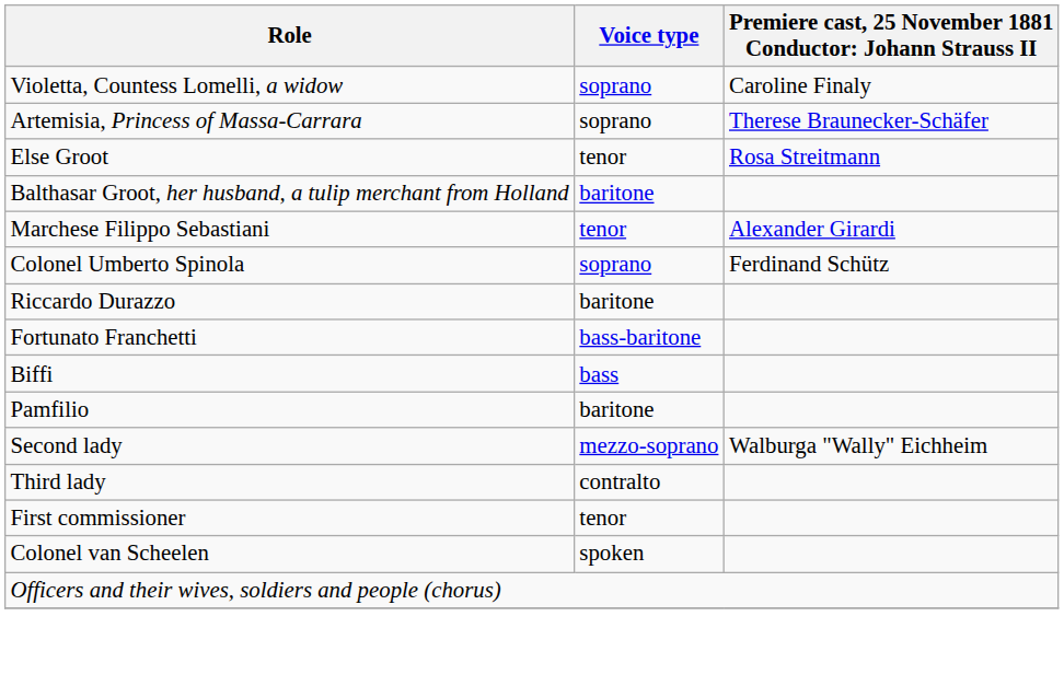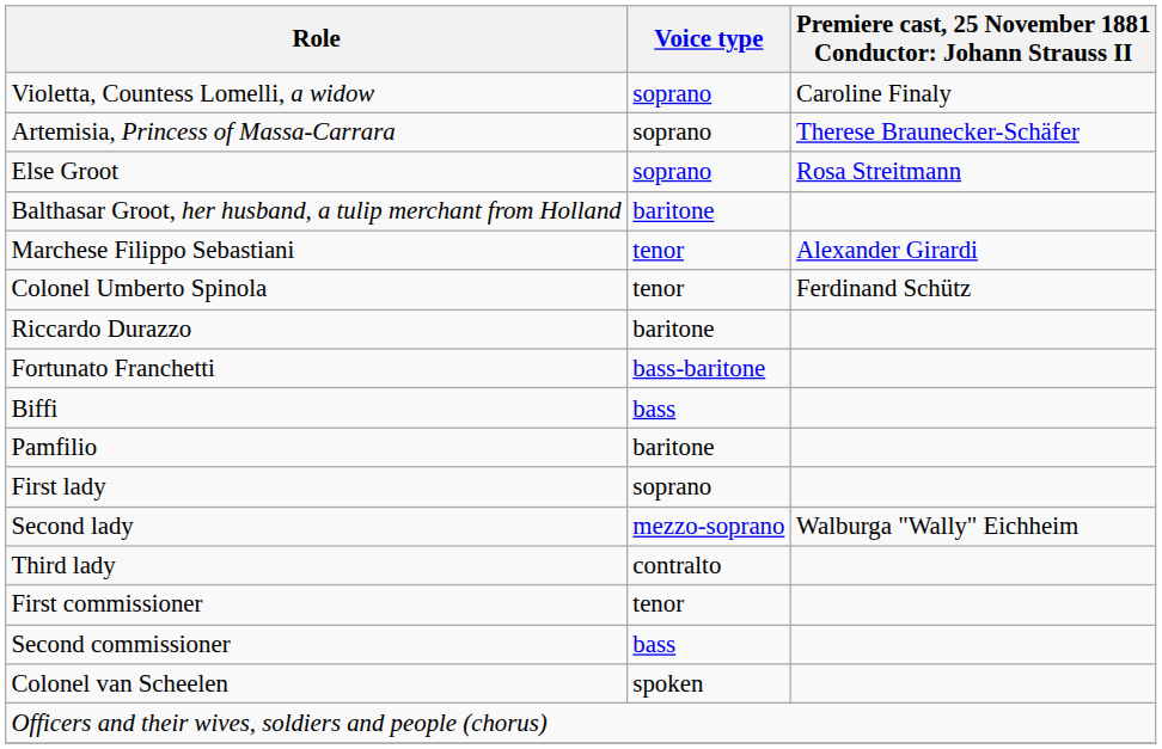Else Groot | Voice type: tenor -> soprano
Colonel Umberto Spinola | Voice type: soprano -> tenor
+ row: First lady | soprano
+ row: Second commissioner | bass
